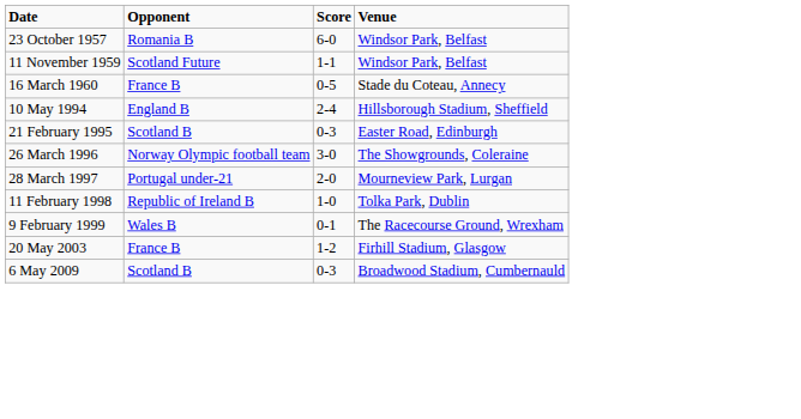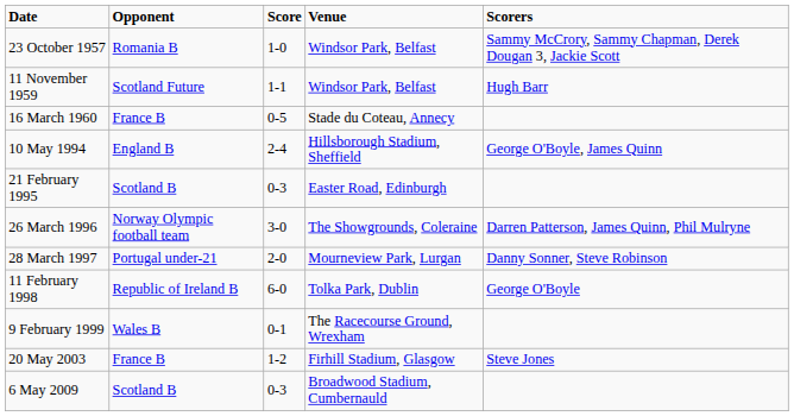+ column: Scorers | Sammy McCrory, Sammy Chapman, Derek Dougan 3, Jackie Scott | Hugh Barr | George O'Boyle, James Quinn | Darren Patterson, James Quinn, Phil Mulryne | Danny Sonner, Steve Robinson | George O'Boyle | Steve Jones
23 October 1957 | Score: 6-0 -> 1-0
11 February 1998 | Score: 1-0 -> 6-0
